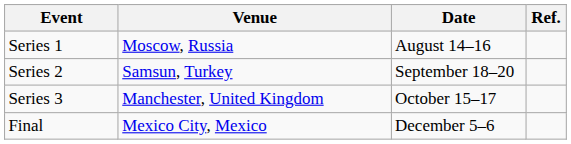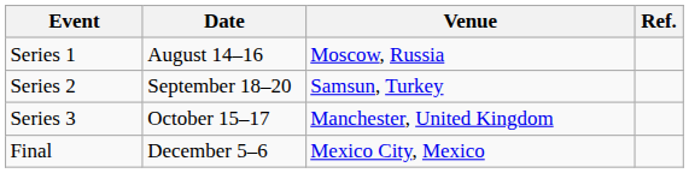columns swapped: Date <-> Venue
